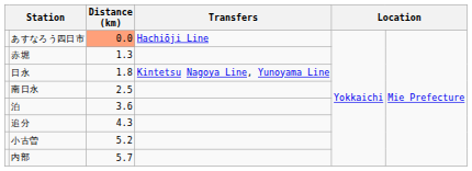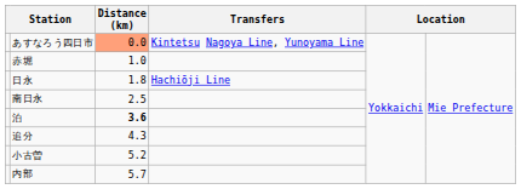あすなろう四日市 | Transfers: Hachiōji Line -> Kintetsu Nagoya Line, Yunoyama Line
赤堀 | Distance (km): 1.3 -> 1.0
日永 | Transfers: Kintetsu Nagoya Line, Yunoyama Line -> Hachiōji Line
泊 | Distance (km): normal -> bold
